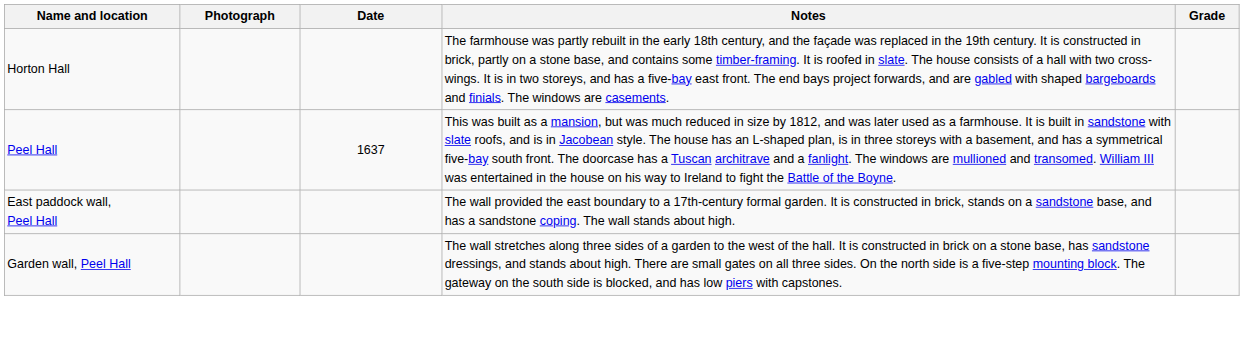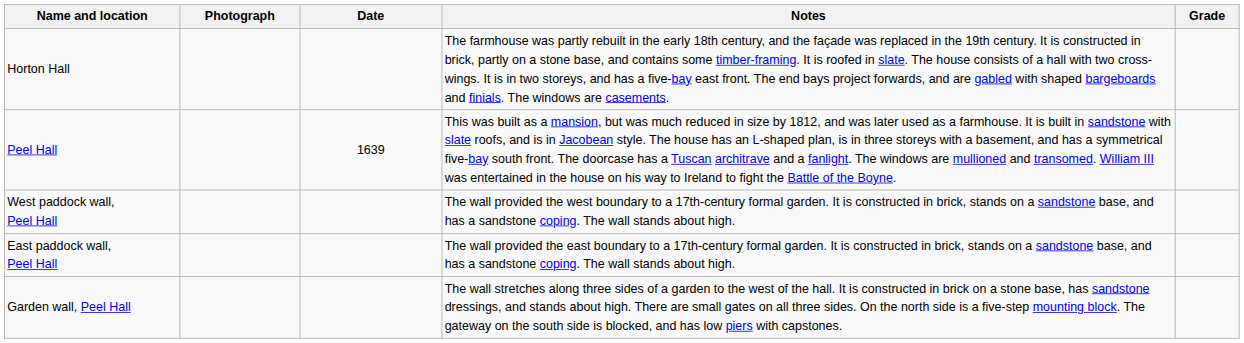Peel Hall | Date: 1637 -> 1639
+ row: West paddock wall, Peel Hall | The wall provided the west boundary to a 17th-century formal garden. It is constructed in brick, stands on a sandstone base, and has a sandstone coping. The wall stands about high.
